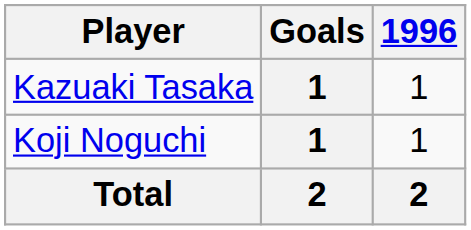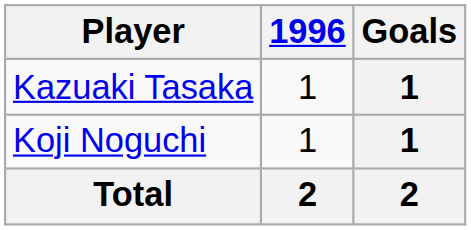columns swapped: Goals <-> 1996
